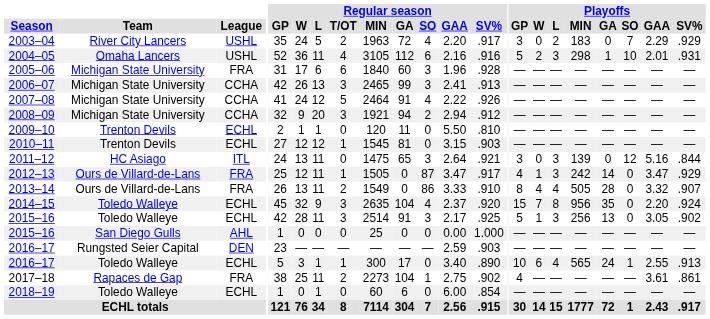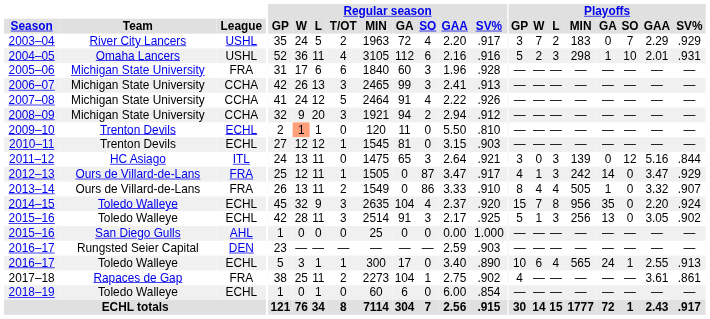2003–04 | Playoffs / W: 0 -> 7
2009–10 | Regular season / W: no background -> lightsalmon background
2013–14 | Playoffs / GA: 28 -> 1
